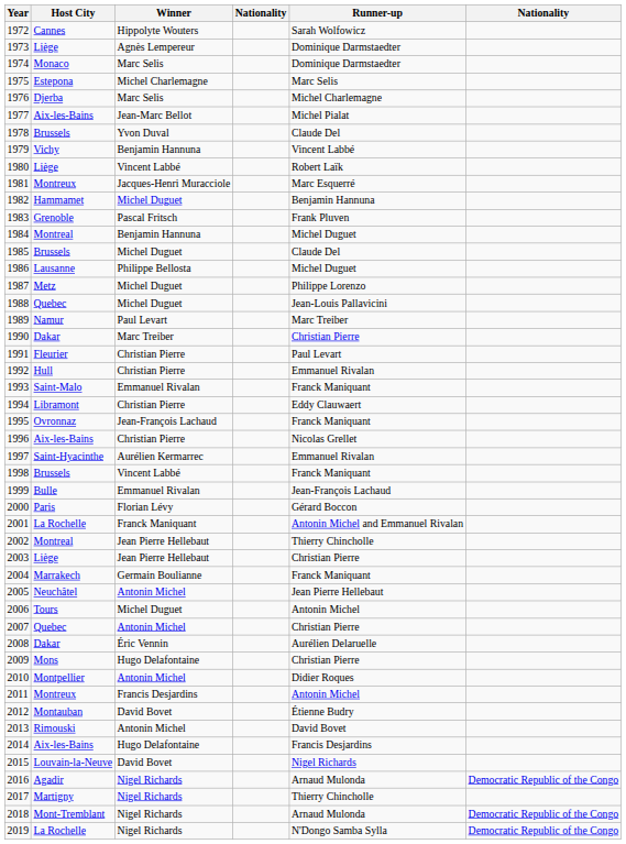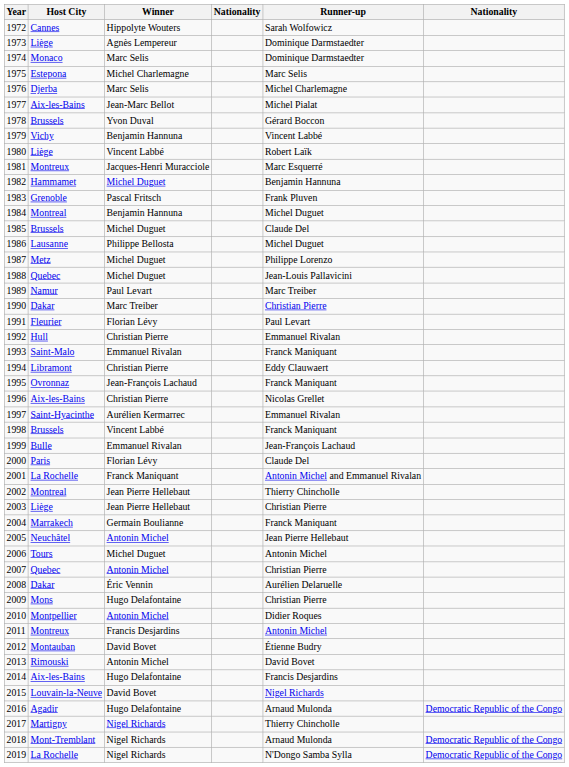1978 | Runner-up: Claude Del -> Gérard Boccon
1991 | Winner: Christian Pierre -> Florian Lévy
2000 | Runner-up: Gérard Boccon -> Claude Del
2016 | Winner: Nigel Richards -> Hugo Delafontaine
